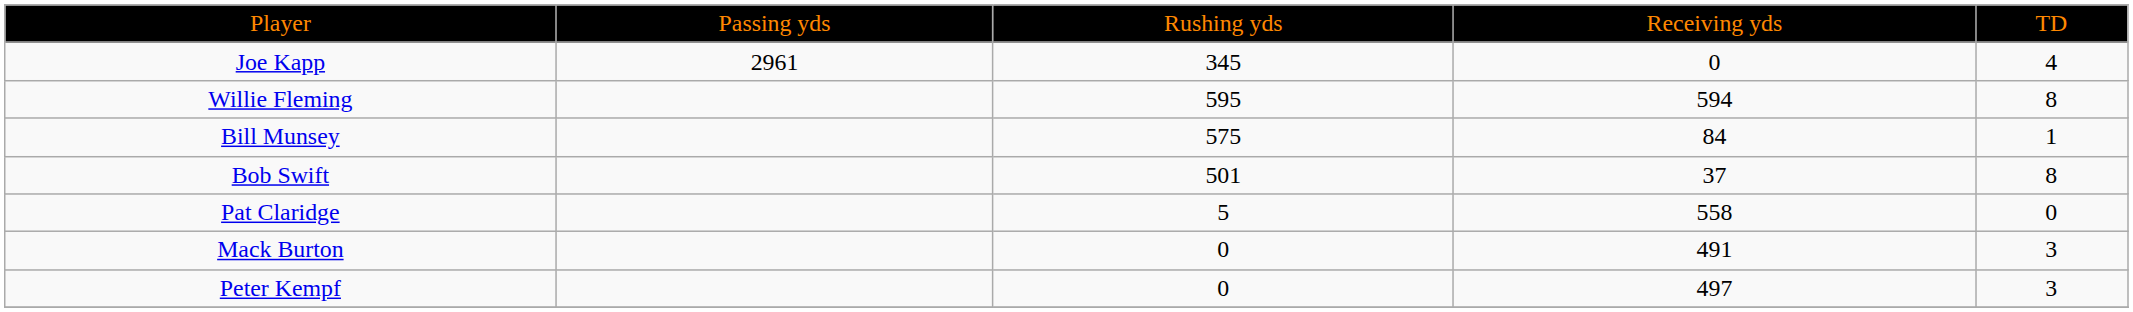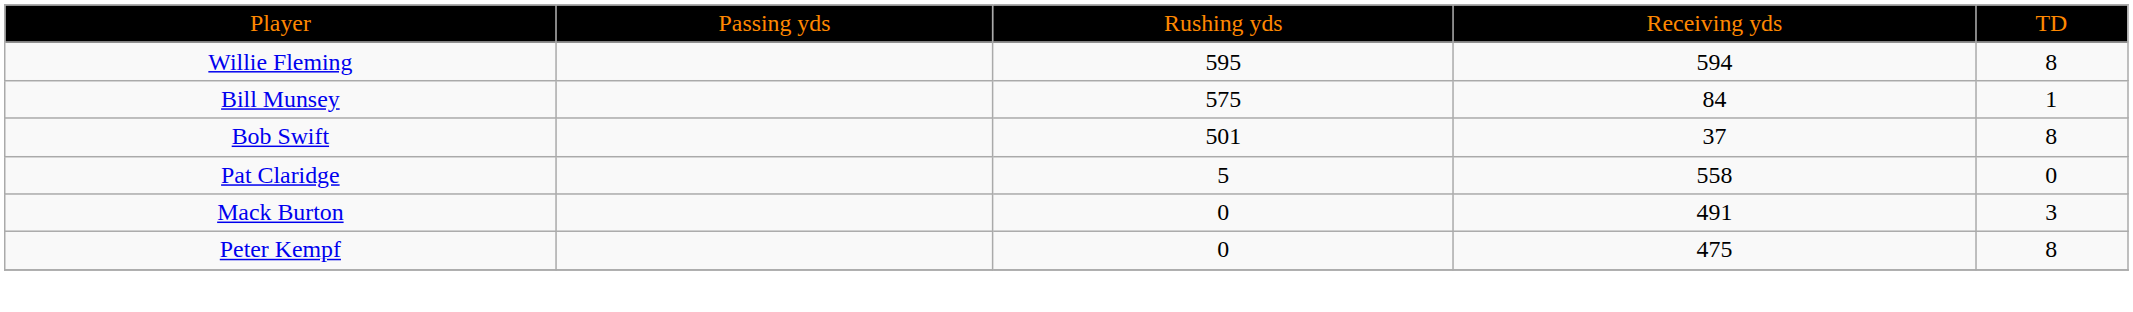- row: Joe Kapp | 2961 | 345 | 0 | 4
Peter Kempf | column 4: 497 -> 475
Peter Kempf | column 5: 3 -> 8
